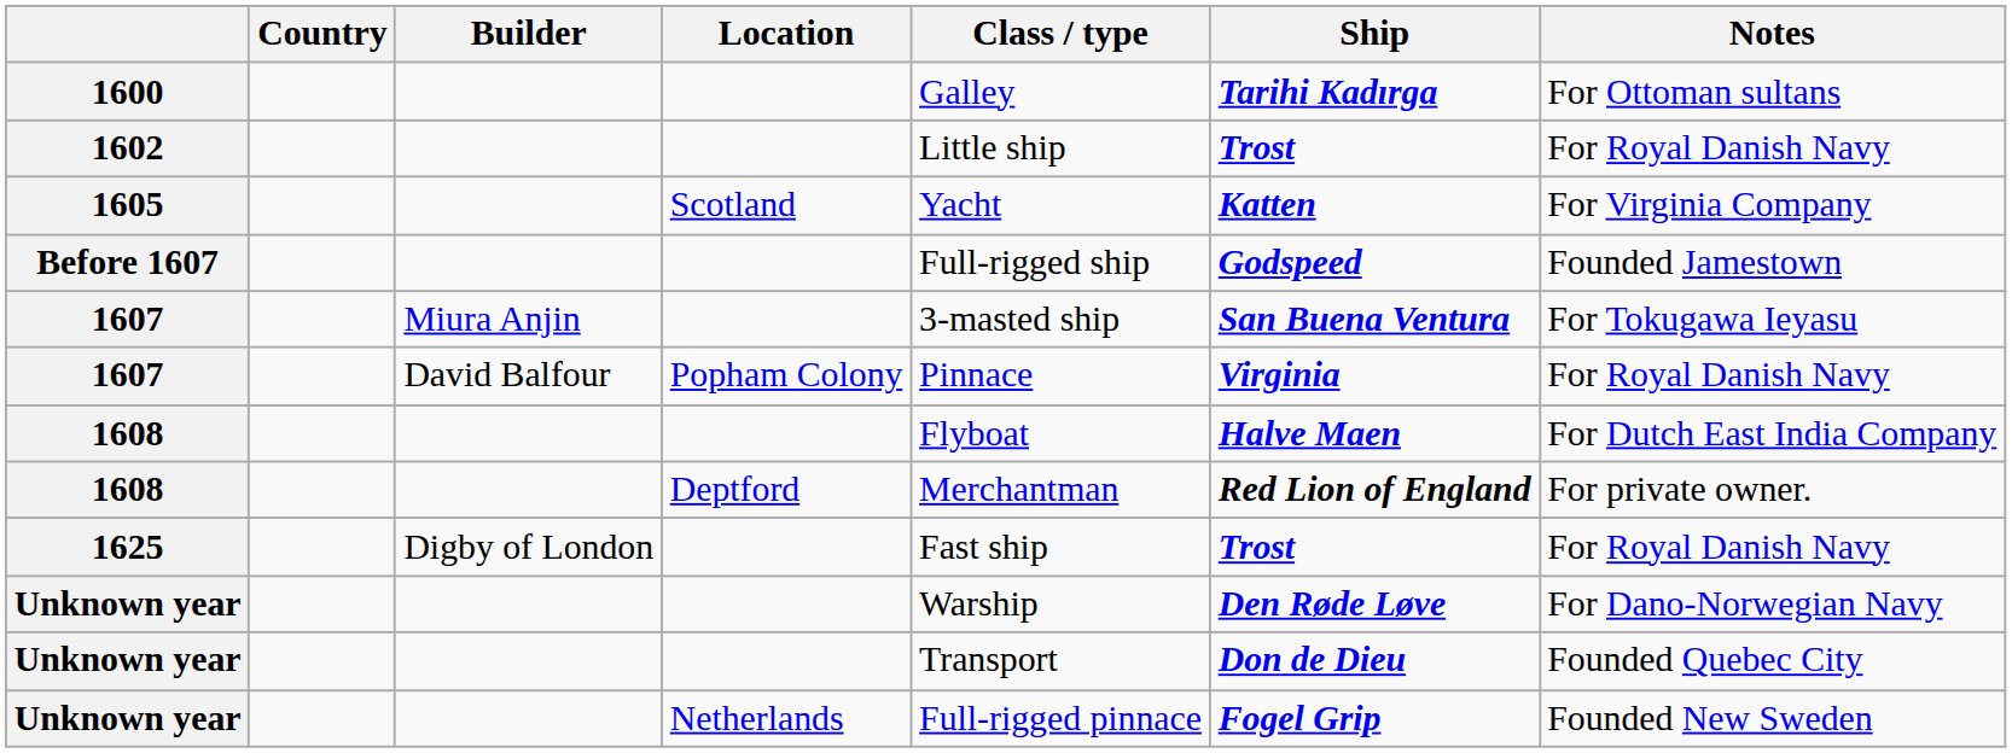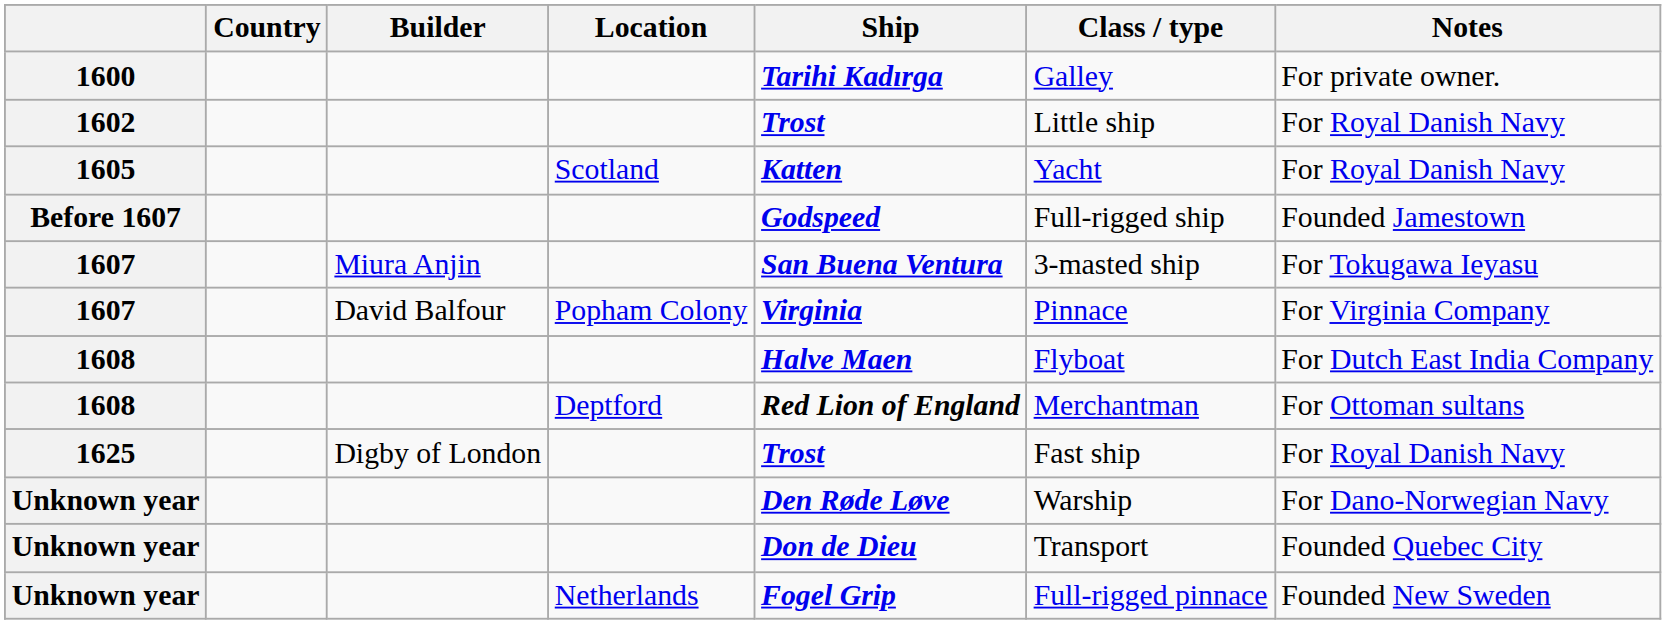columns swapped: Ship <-> Class / type
1600 | Notes: For Ottoman sultans -> For private owner.
1605 | Notes: For Virginia Company -> For Royal Danish Navy
1607 / Popham Colony | Notes: For Royal Danish Navy -> For Virginia Company
1608 / Deptford | Notes: For private owner. -> For Ottoman sultans
